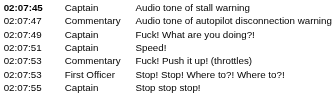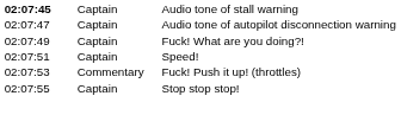Audio tone of autopilot disconnection warning | column 2: Commentary -> Captain
- row: 02:07:53 | First Officer | Stop! Stop! Where to?! Where to?!
